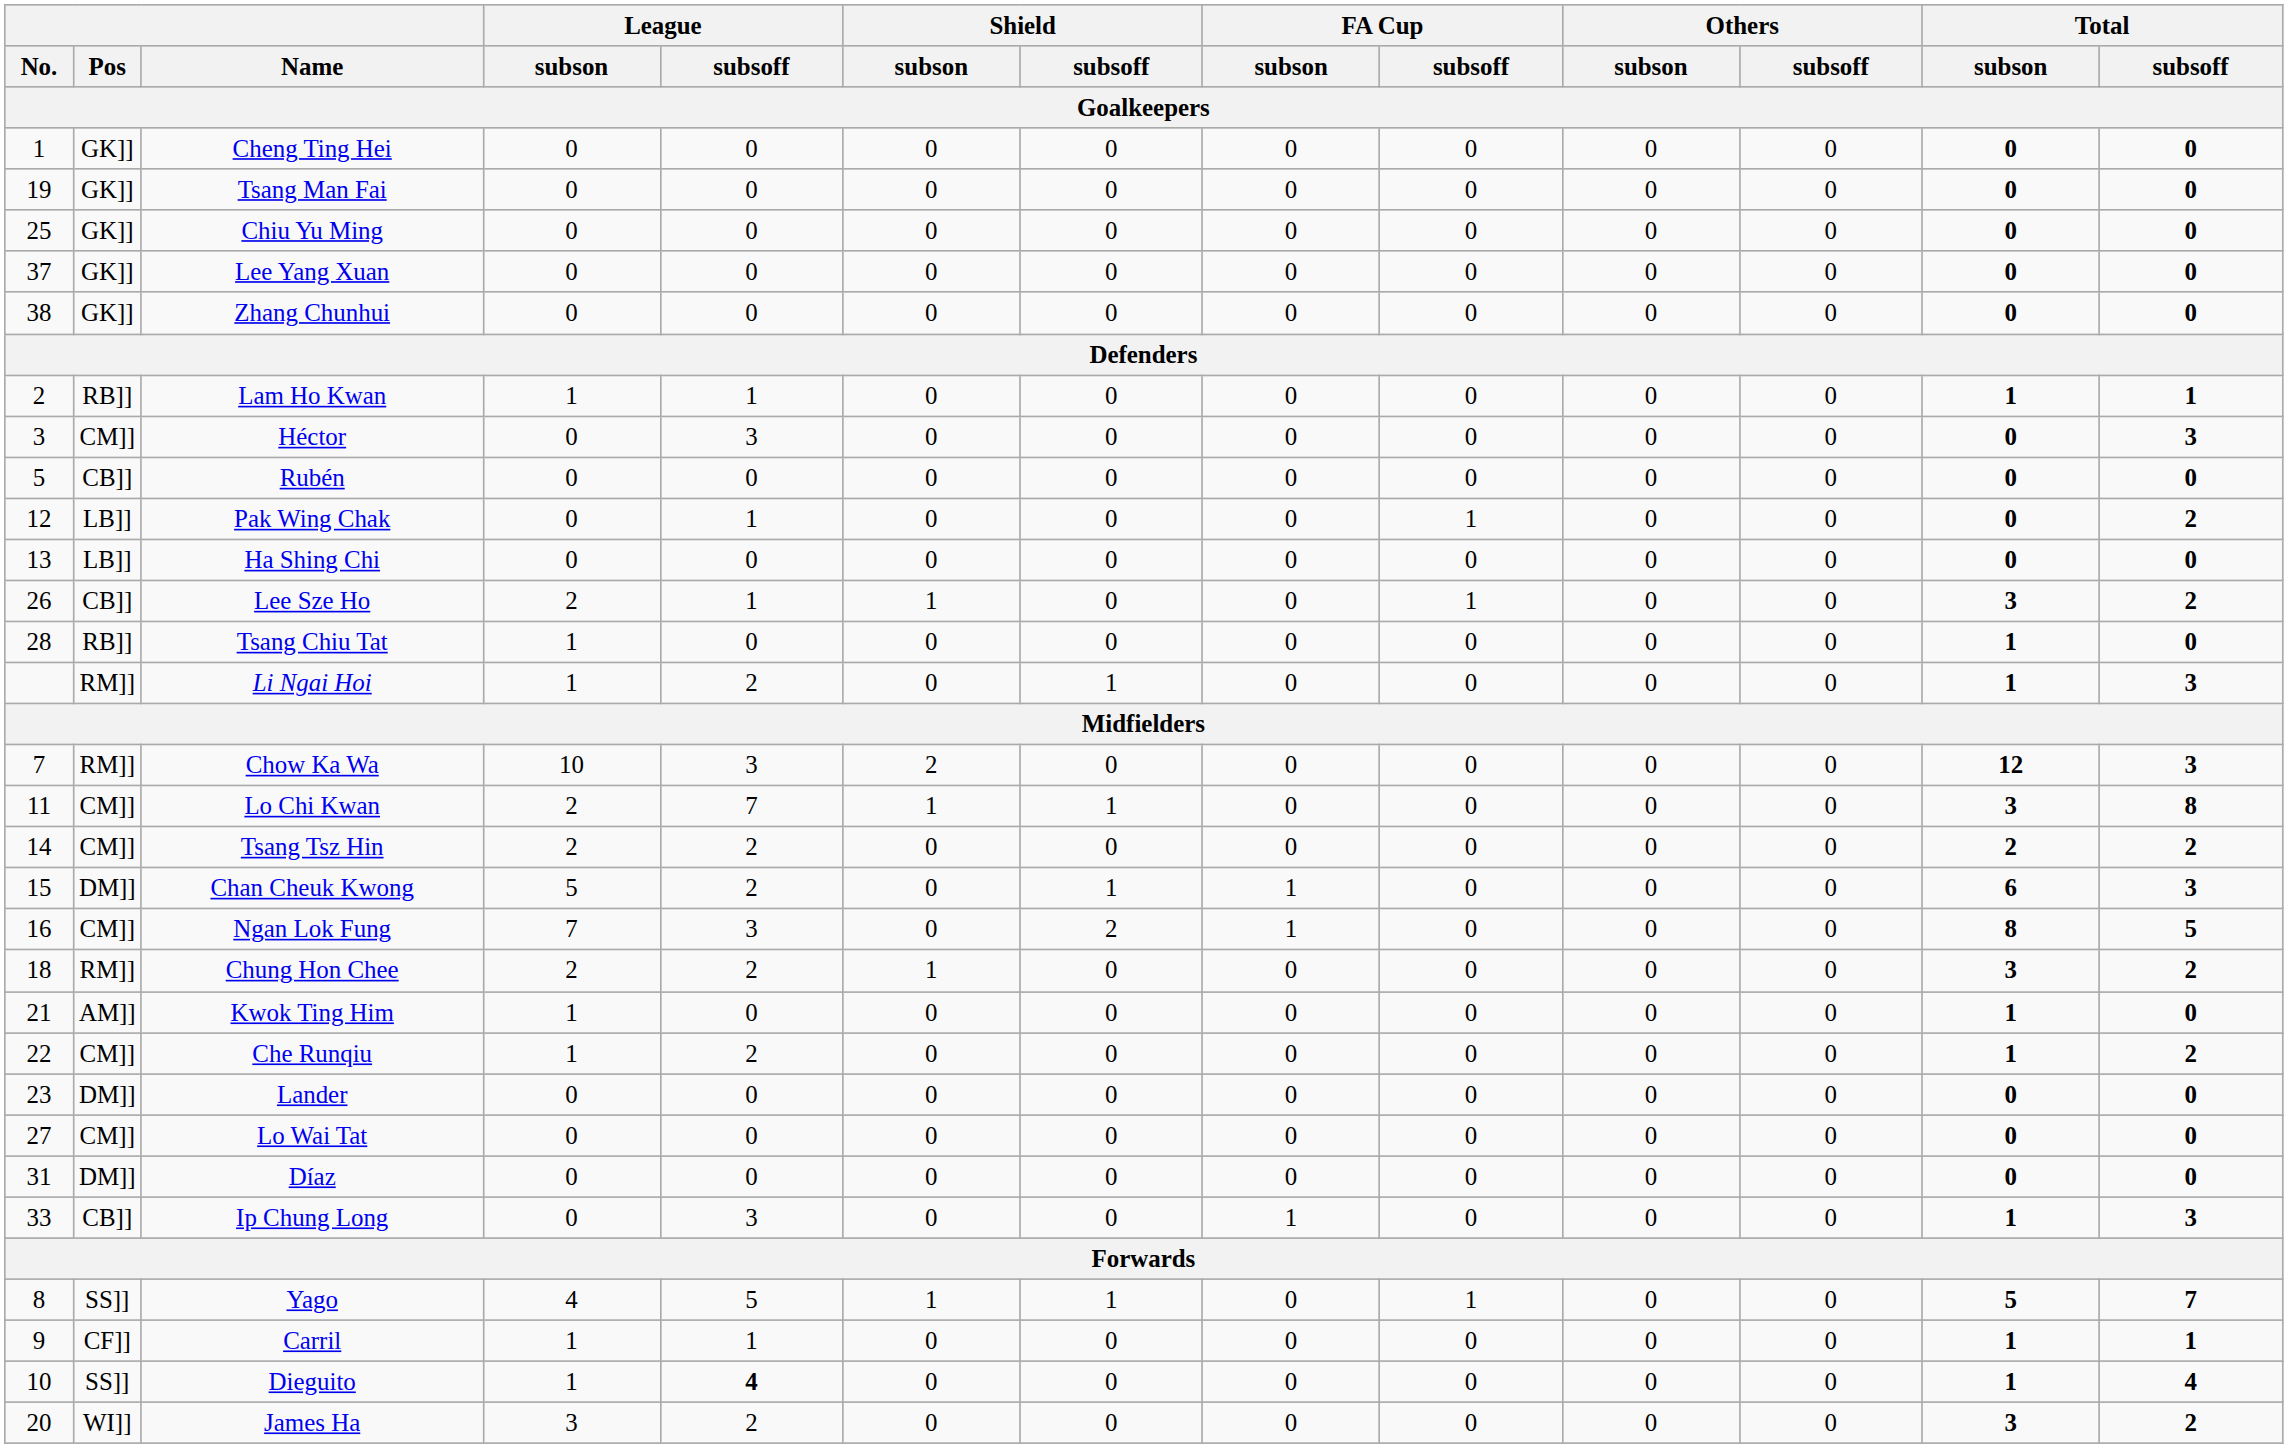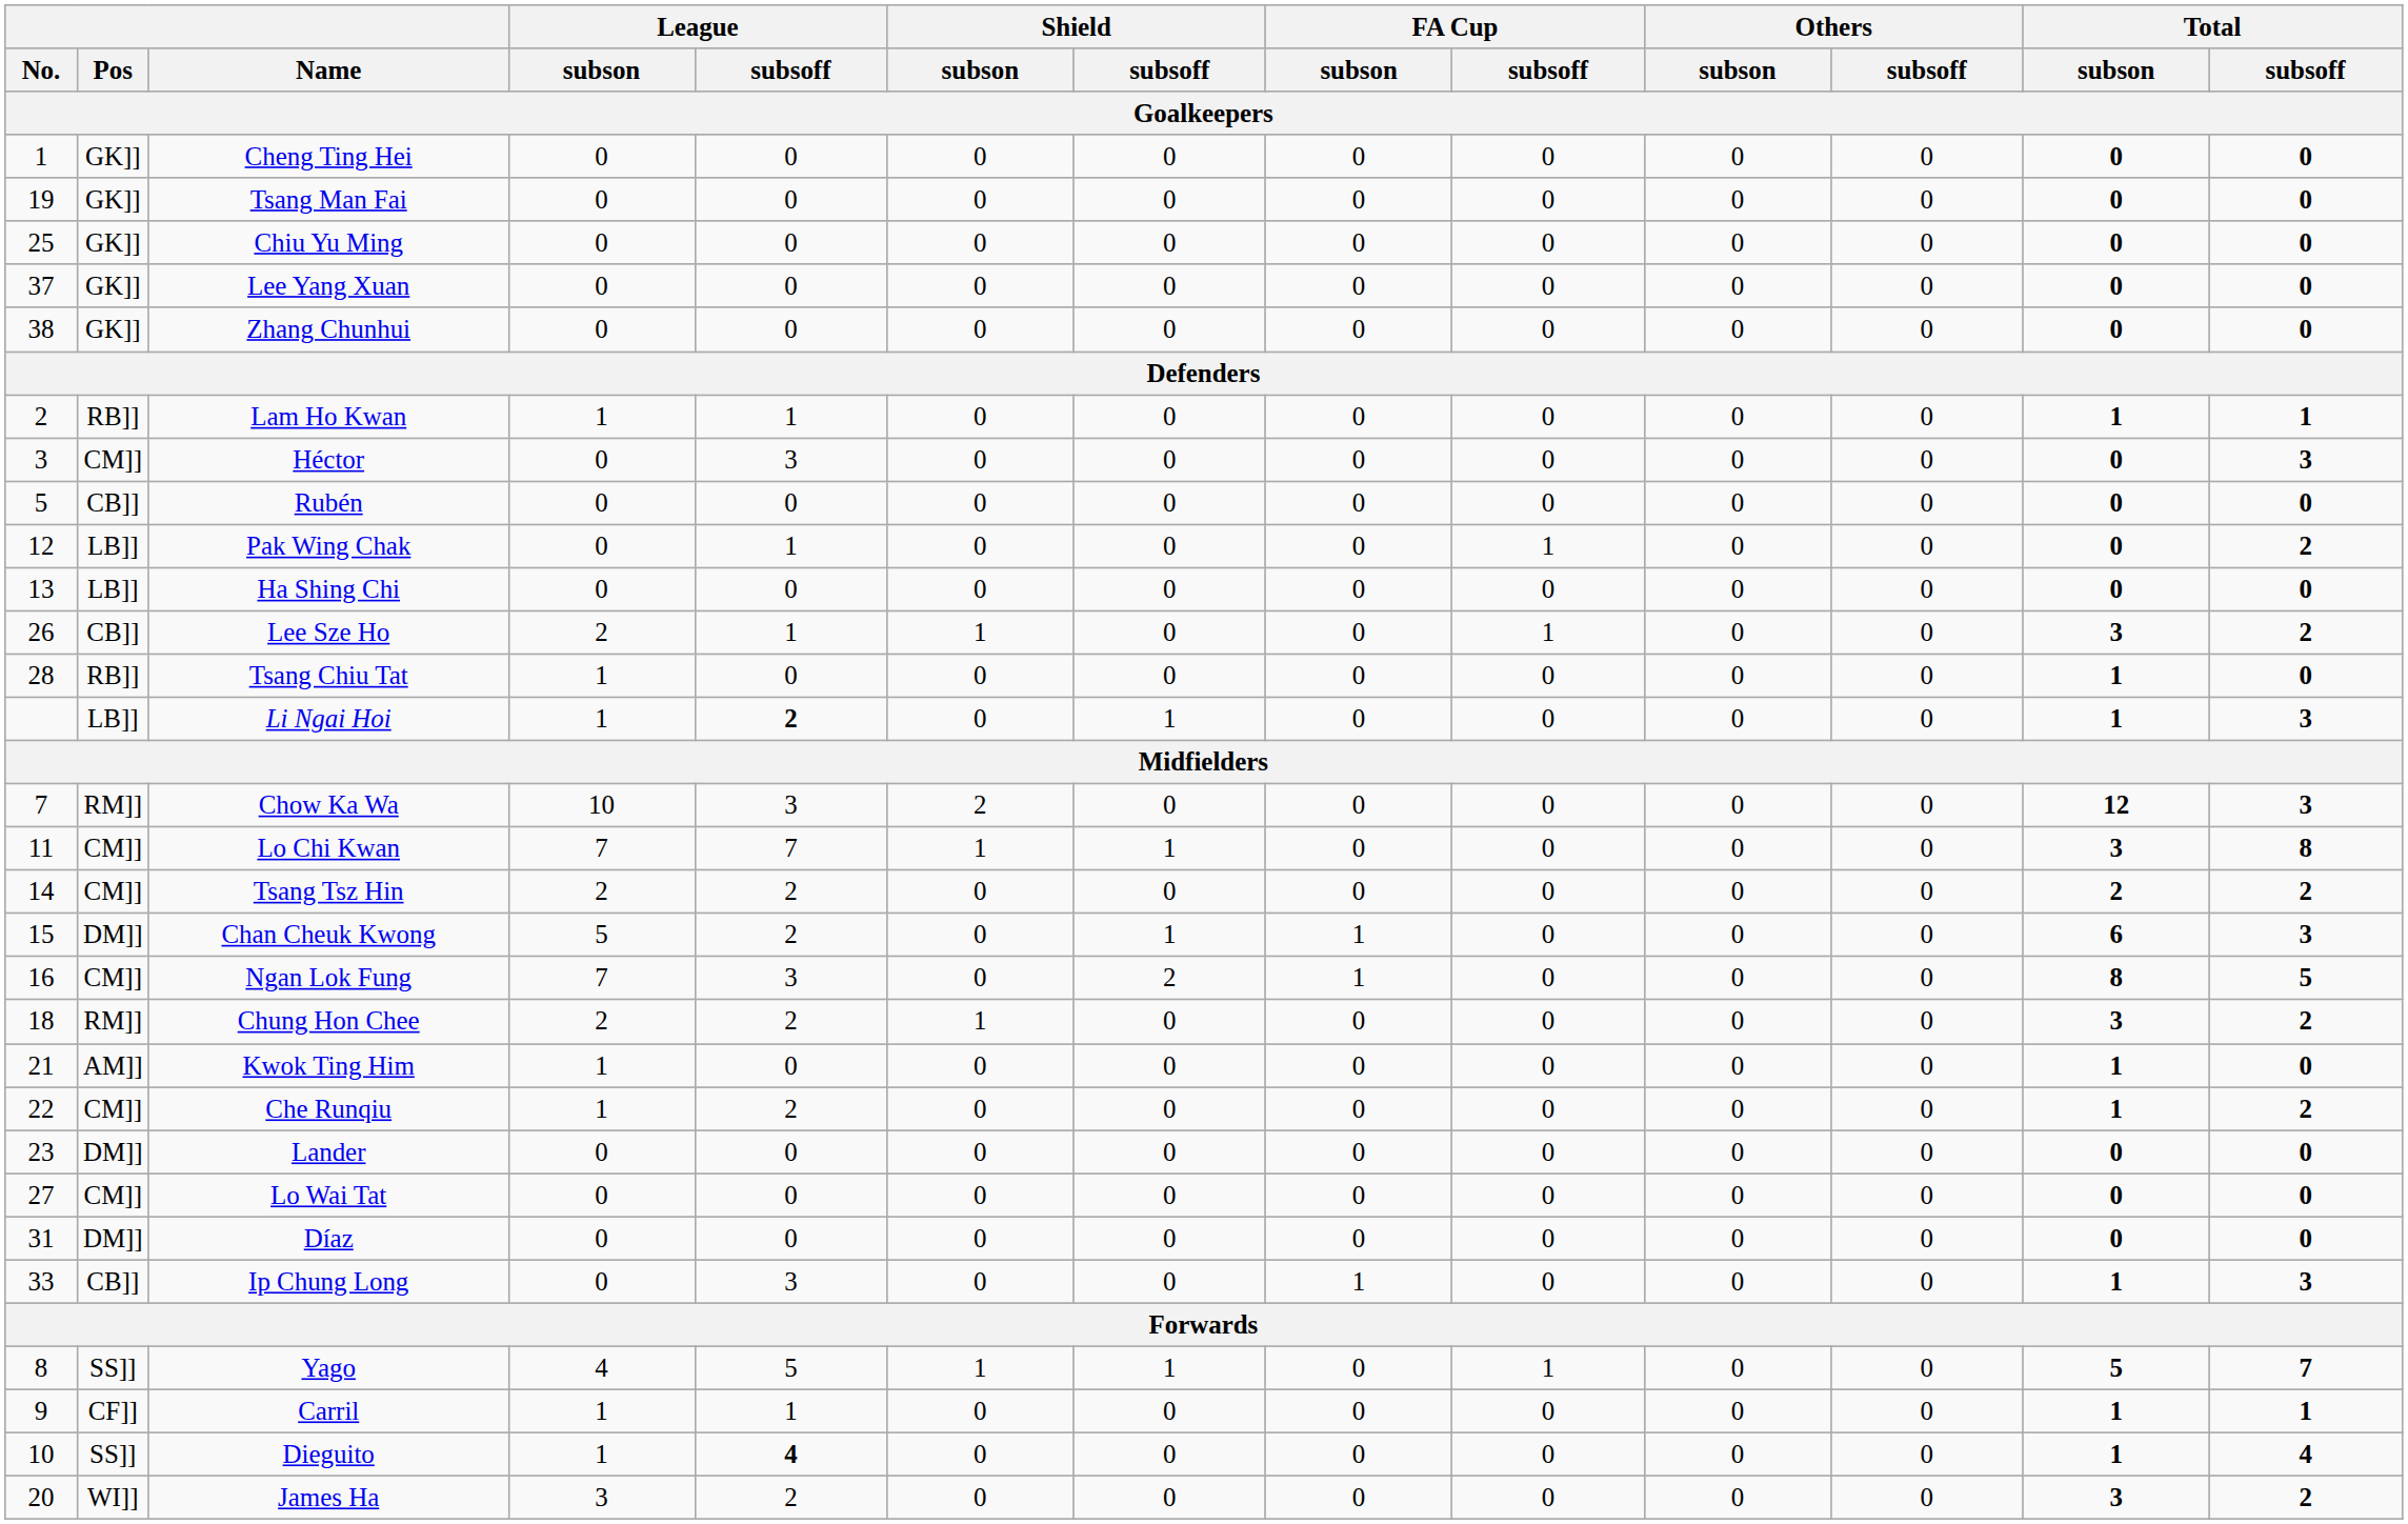Li Ngai Hoi | Pos: RM]] -> LB]]
Li Ngai Hoi | League / subsoff: normal -> bold
Lo Chi Kwan | League / subson: 2 -> 7
